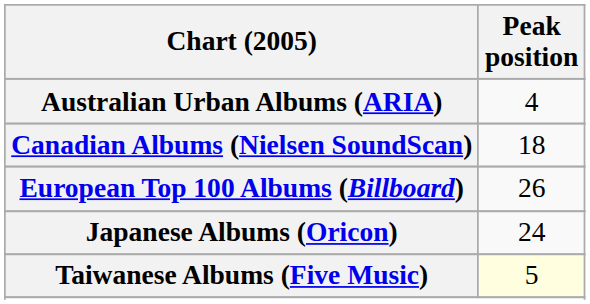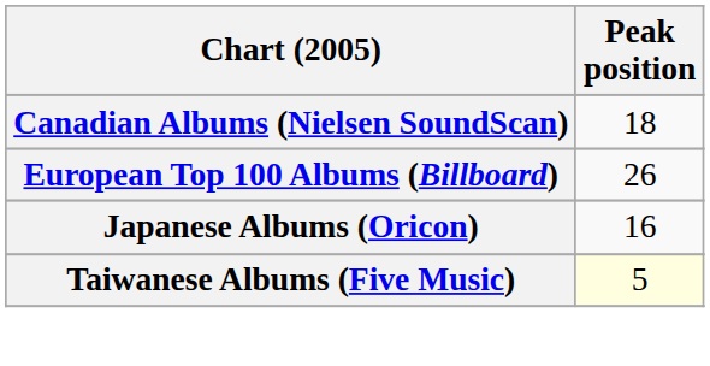- row: Australian Urban Albums (ARIA) | 4
Japanese Albums (Oricon) | Peak position: 24 -> 16
